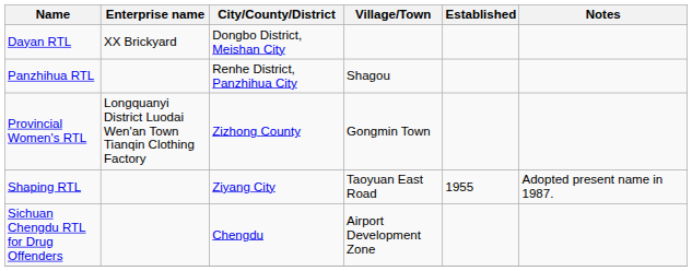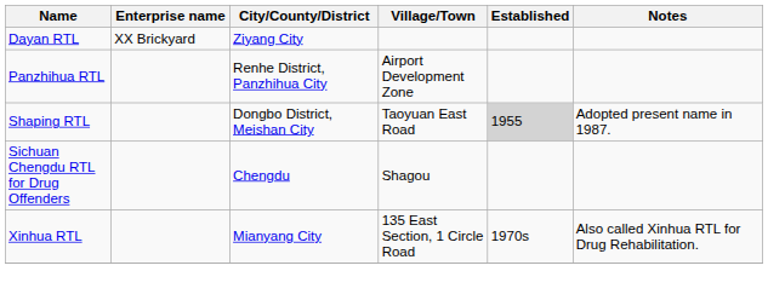Dayan RTL | City/County/District: Dongbo District, Meishan City -> Ziyang City
Panzhihua RTL | Village/Town: Shagou -> Airport Development Zone
- row: Provincial Women's RTL | Longquanyi District Luodai Wen'an Town Tianqin Clothing Factory | Zizhong County | Gongmin Town
Shaping RTL | City/County/District: Ziyang City -> Dongbo District, Meishan City
Shaping RTL | Established: no background -> lightgrey background
Sichuan Chengdu RTL for Drug Offenders | Village/Town: Airport Development Zone -> Shagou
+ row: Xinhua RTL | Mianyang City | 135 East Section, 1 Circle Road | 1970s | Also called Xinhua RTL for Drug Rehabilitation.
